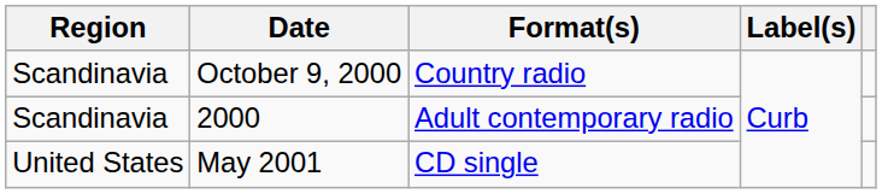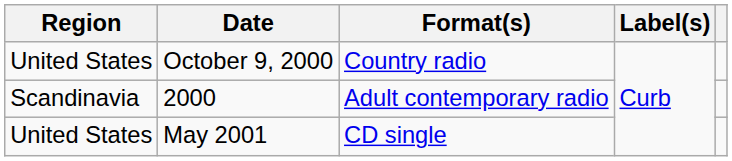October 9, 2000 | Region: Scandinavia -> United States
